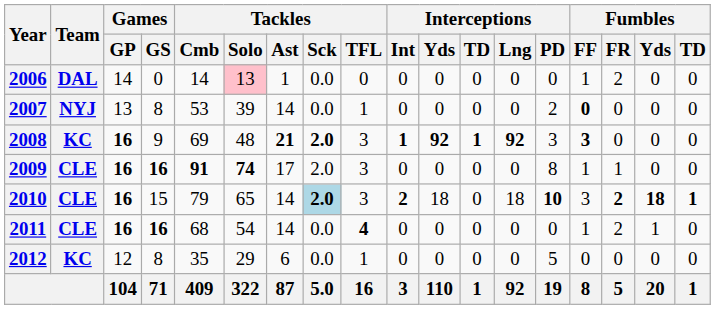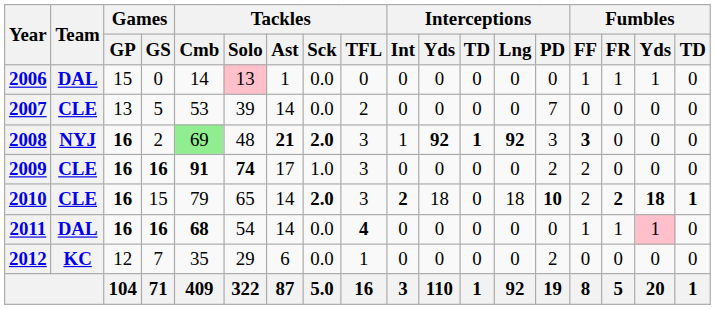2006 | Games / GP: 14 -> 15
2006 | Fumbles / FR: 2 -> 1
2006 | Fumbles / Yds: 0 -> 1
2007 | Team: NYJ -> CLE
2007 | Games / GS: 8 -> 5
2007 | Tackles / TFL: 1 -> 2
2007 | Interceptions / PD: 2 -> 7
2007 | Fumbles / FF: bold -> normal
2008 | Team: KC -> NYJ
2008 | Games / GS: 9 -> 2
2008 | Tackles / Cmb: no background -> lightgreen background
2008 | Interceptions / Int: bold -> normal
2009 | Tackles / Sck: 2.0 -> 1.0
2009 | Interceptions / PD: 8 -> 2
2009 | Fumbles / FF: 1 -> 2
2009 | Fumbles / FR: 1 -> 0
2010 | Tackles / Sck: lightblue background -> no background
2010 | Fumbles / FF: 3 -> 2
2011 | Team: CLE -> DAL
2011 | Tackles / Cmb: normal -> bold
2011 | Fumbles / FR: 2 -> 1
2011 | Fumbles / Yds: no background -> pink background
2012 | Games / GS: 8 -> 7
2012 | Interceptions / PD: 5 -> 2
